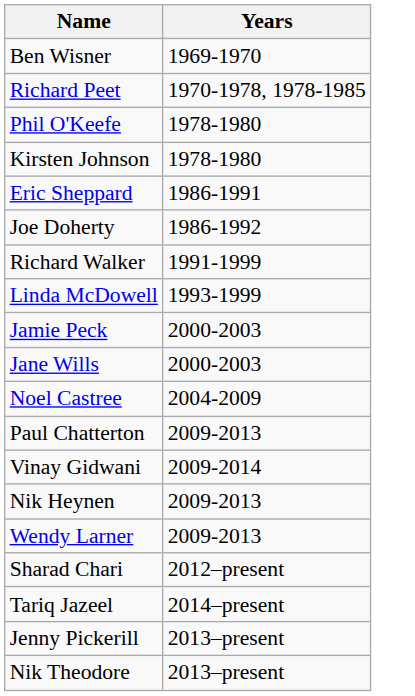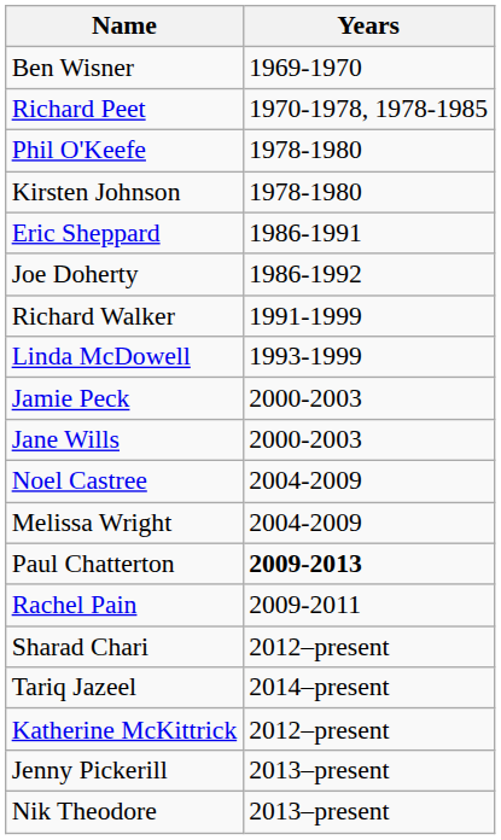+ row: Melissa Wright | 2004-2009
Paul Chatterton | Years: normal -> bold
- row: Vinay Gidwani | 2009-2014
- row: Nik Heynen | 2009-2013
- row: Wendy Larner | 2009-2013
+ row: Rachel Pain | 2009-2011
+ row: Katherine McKittrick | 2012–present
